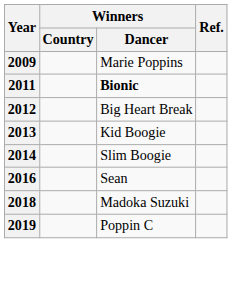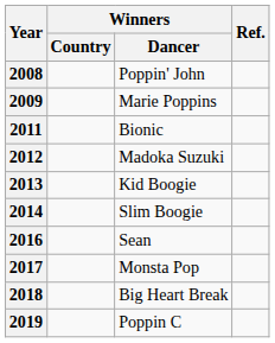+ row: 2008 | Poppin' John
2011 | Winners / Dancer: bold -> normal
2012 | Winners / Dancer: Big Heart Break -> Madoka Suzuki
+ row: 2017 | Monsta Pop
2018 | Winners / Dancer: Madoka Suzuki -> Big Heart Break
